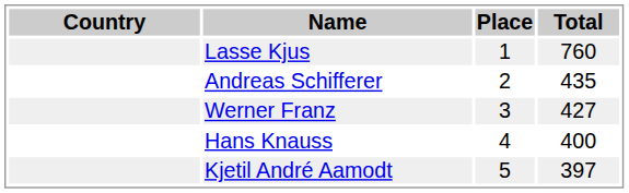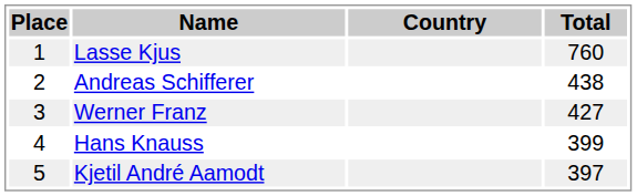columns swapped: Place <-> Country
Andreas Schifferer | Total: 435 -> 438
Hans Knauss | Total: 400 -> 399
